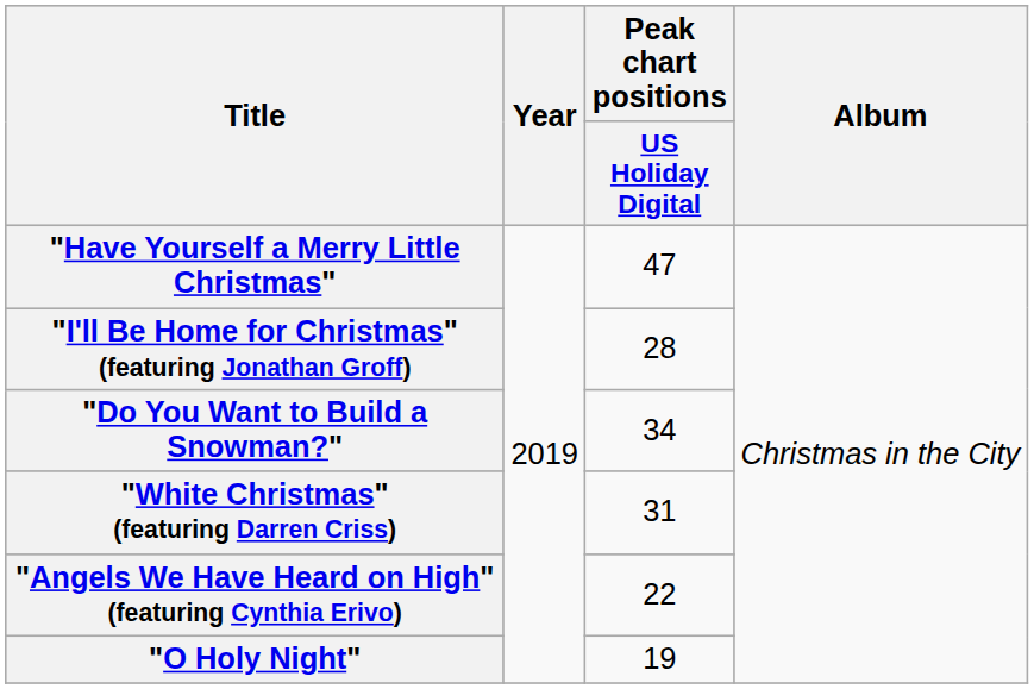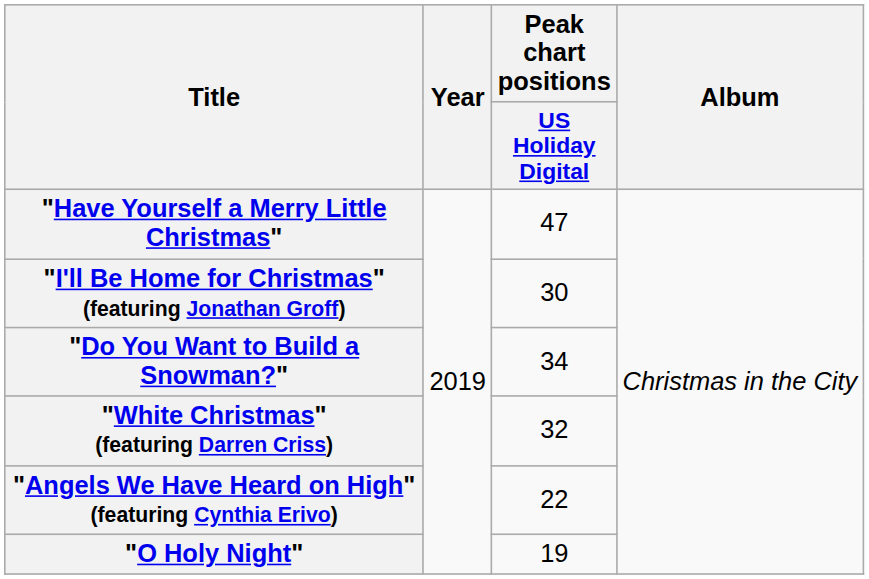"I'll Be Home for Christmas" (featuring Jonathan Groff) | Peak chart positions / US Holiday Digital: 28 -> 30
"White Christmas" (featuring Darren Criss) | Peak chart positions / US Holiday Digital: 31 -> 32
